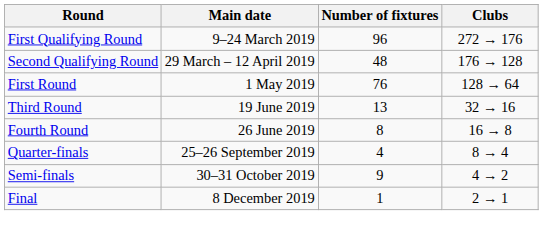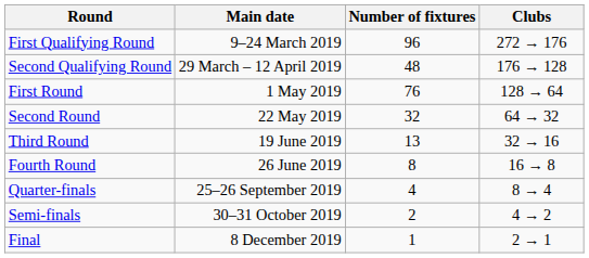+ row: Second Round | 22 May 2019 | 32 | 64 → 32
Semi-finals | Number of fixtures: 9 -> 2
